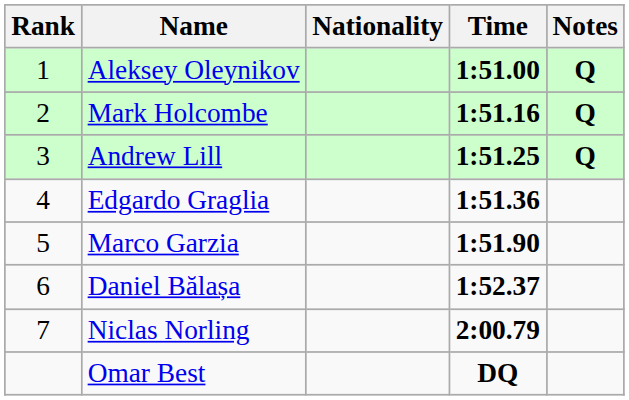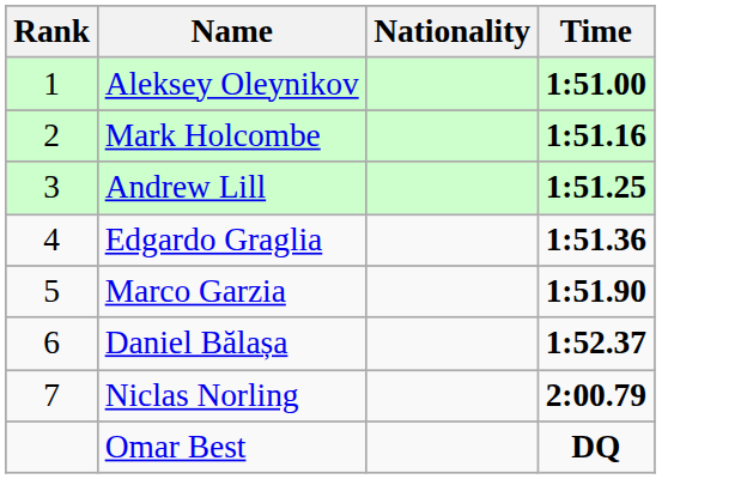- column: Notes | Q | Q | Q
